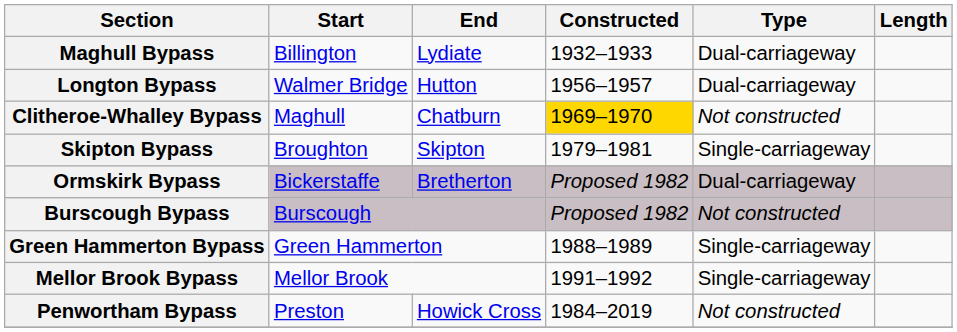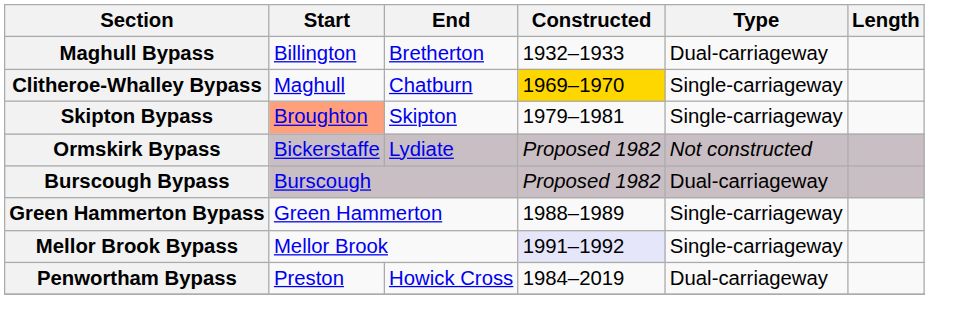Maghull Bypass | End: Lydiate -> Bretherton
- row: Longton Bypass | Walmer Bridge | Hutton | 1956–1957 | Dual-carriageway
Clitheroe-Whalley Bypass | Type: Not constructed -> Single-carriageway
Skipton Bypass | Start: no background -> lightsalmon background
Ormskirk Bypass | End: Bretherton -> Lydiate
Ormskirk Bypass | Type: Dual-carriageway -> Not constructed
Burscough Bypass | Type: Not constructed -> Dual-carriageway
Mellor Brook Bypass | Constructed: no background -> lavender background
Penwortham Bypass | Type: Not constructed -> Dual-carriageway
